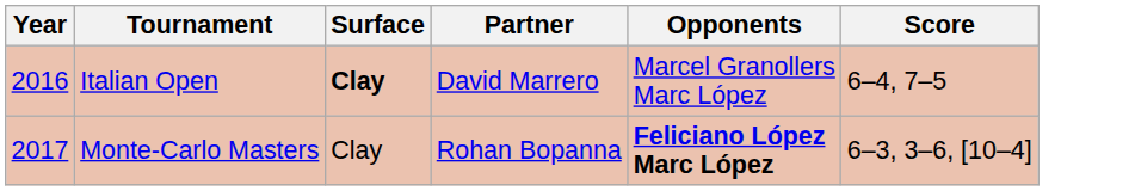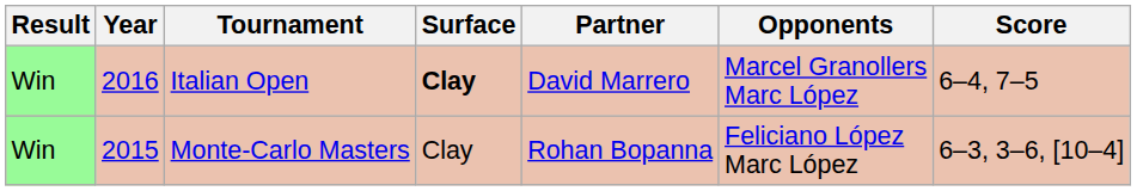+ column: Result | Win | Win
Monte-Carlo Masters | Year: 2017 -> 2015
Monte-Carlo Masters | Opponents: bold -> normal
